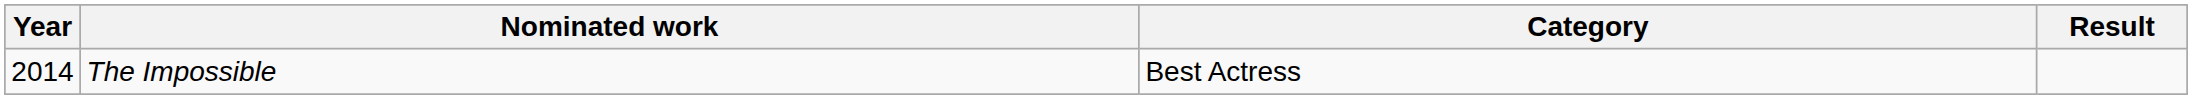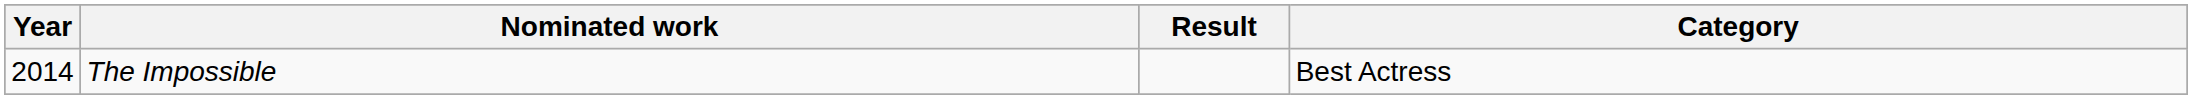columns swapped: Category <-> Result
